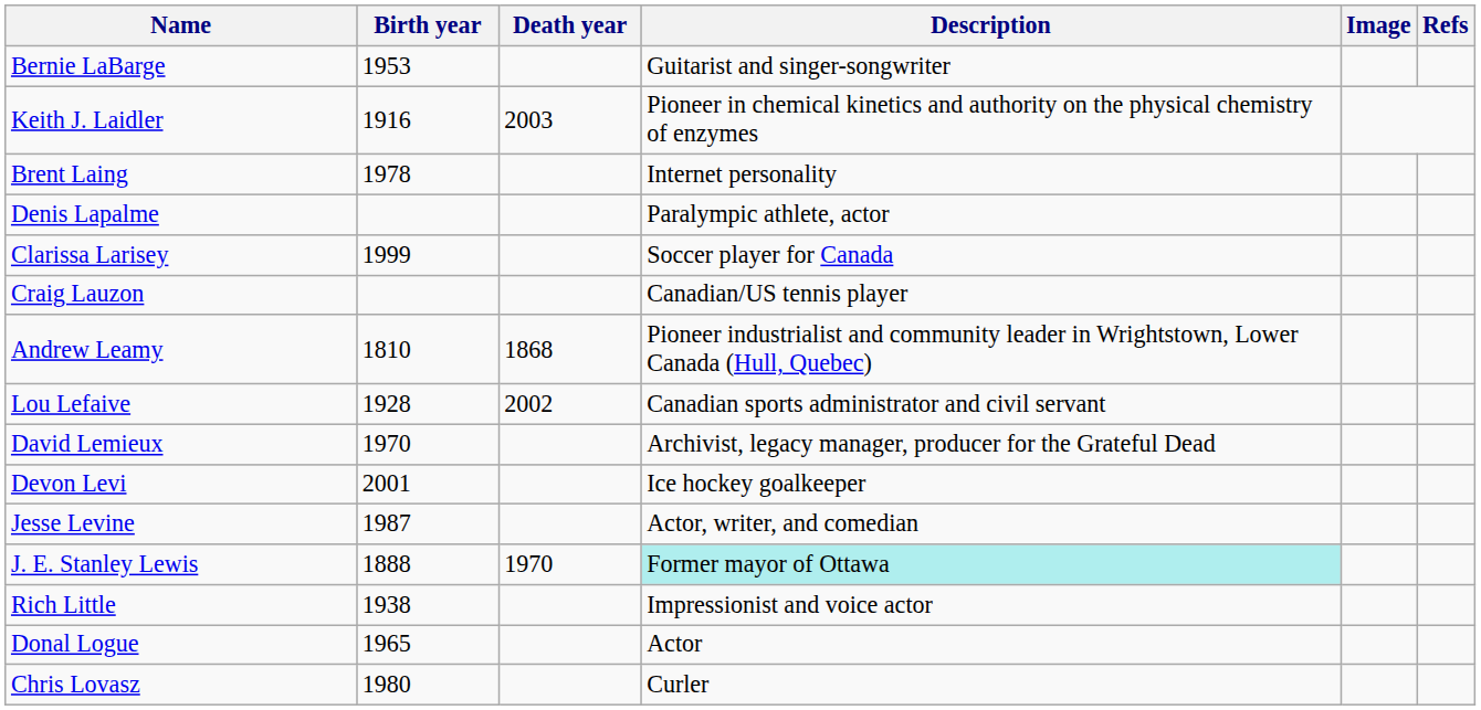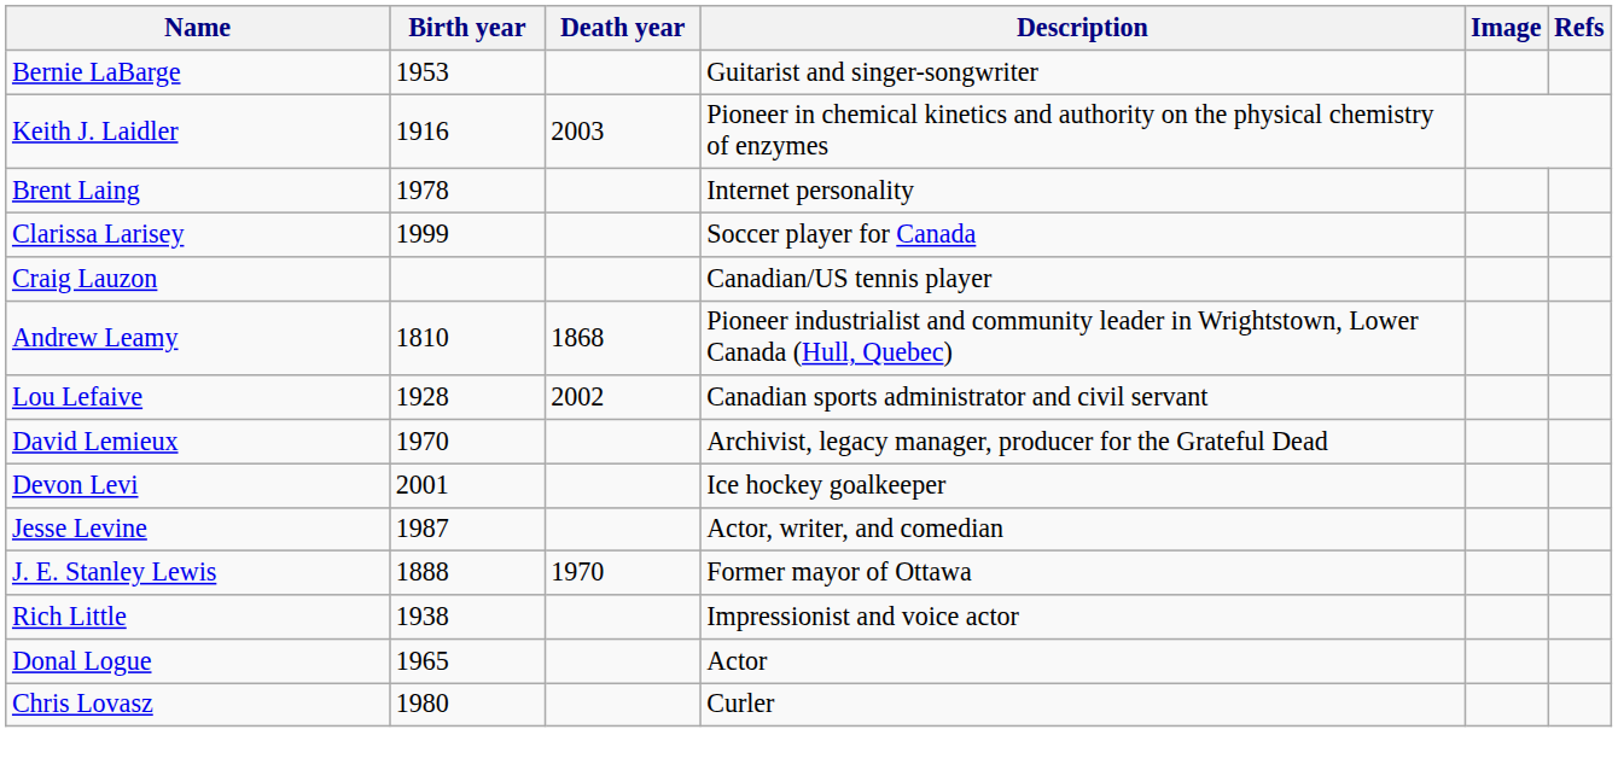- row: Denis Lapalme | Paralympic athlete, actor
J. E. Stanley Lewis | Description: paleturquoise background -> no background
